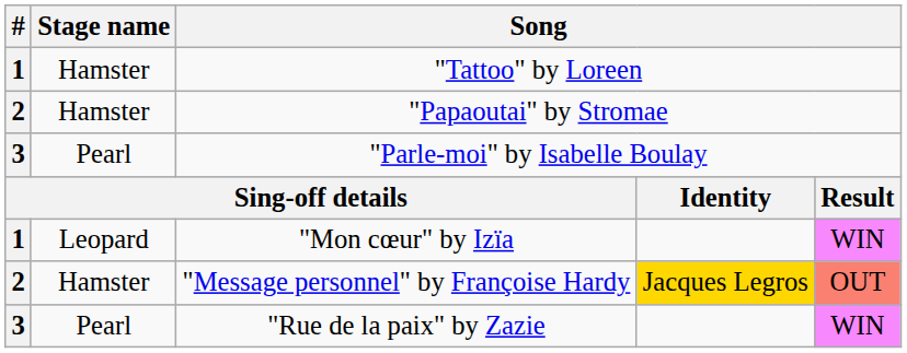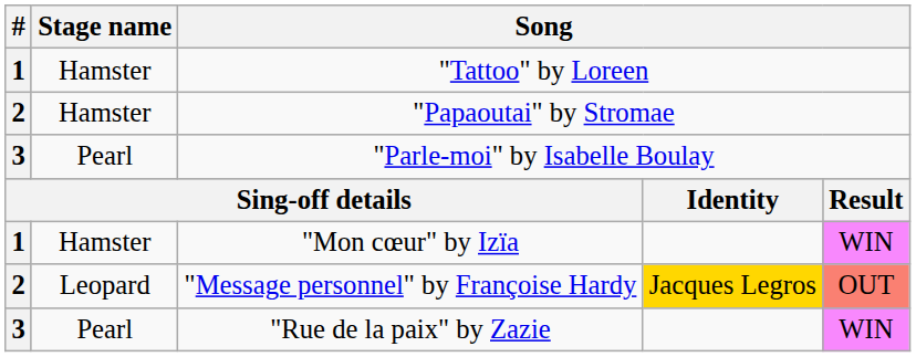"Mon cœur" by Izïa | Stage name: Leopard -> Hamster
"Message personnel" by Françoise Hardy | Stage name: Hamster -> Leopard
